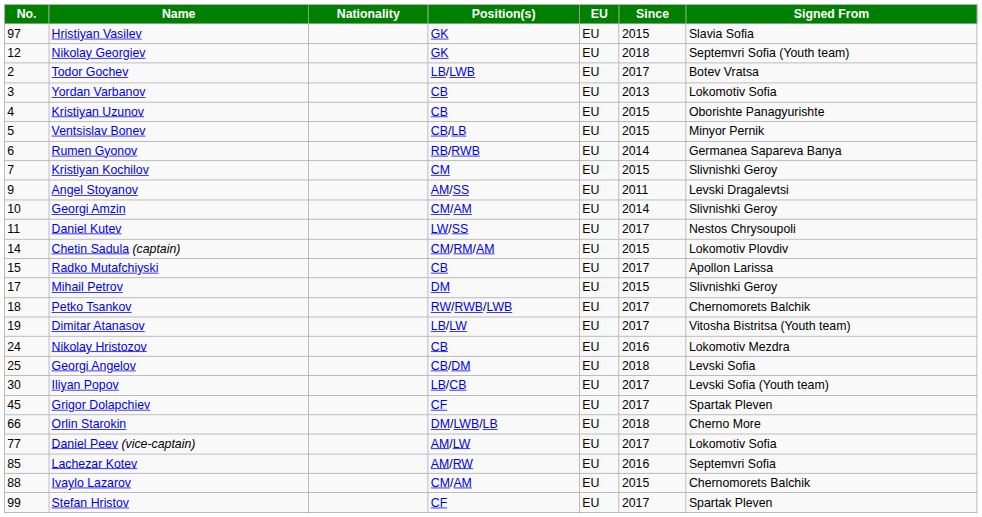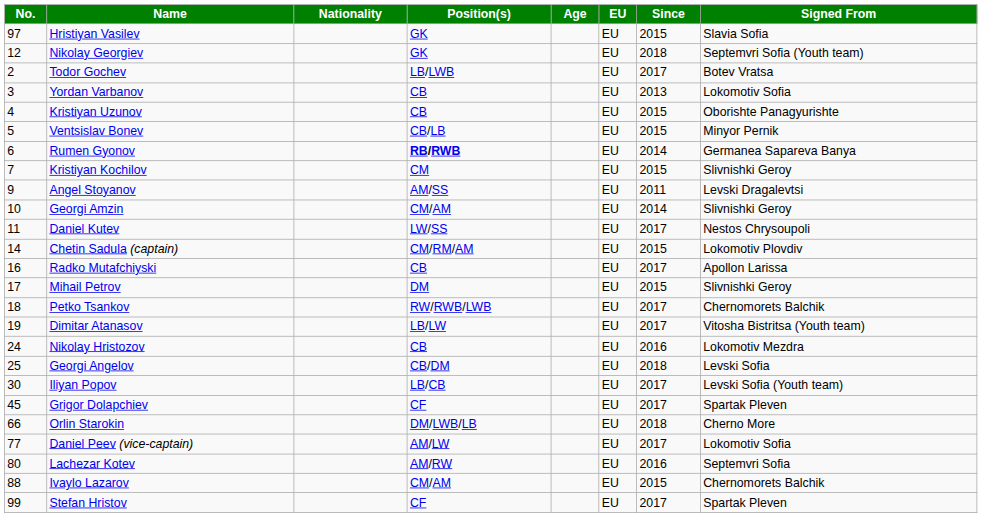+ column: Age
Rumen Gyonov | Position(s): normal -> bold
Radko Mutafchiyski | No.: 15 -> 16
Lachezar Kotev | No.: 85 -> 80
